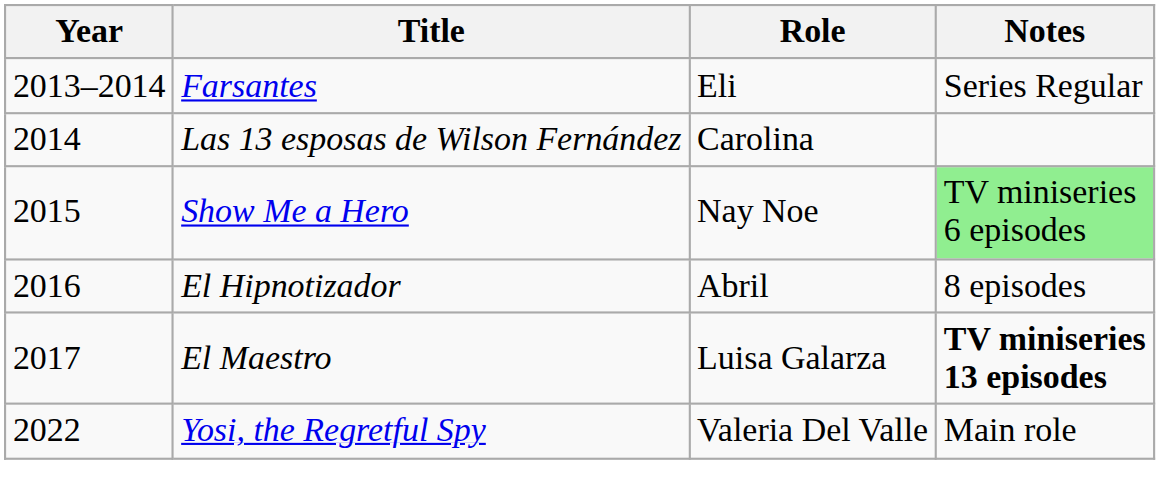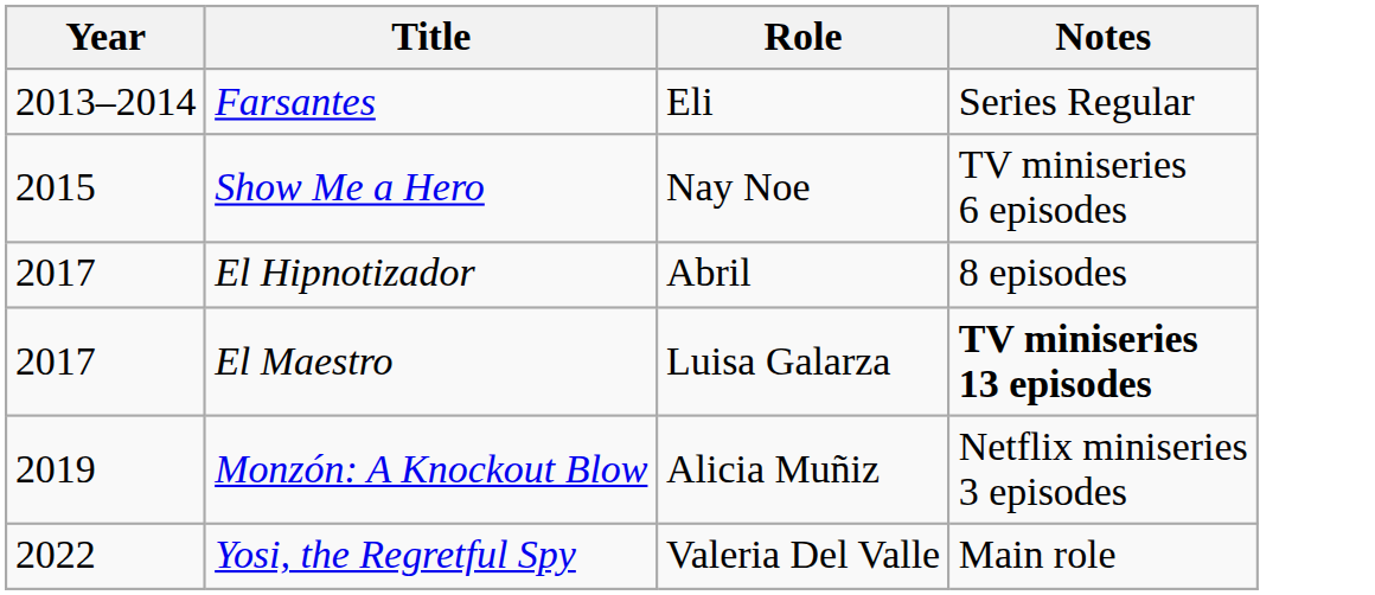- row: 2014 | Las 13 esposas de Wilson Fernández | Carolina
Show Me a Hero | Notes: lightgreen background -> no background
El Hipnotizador | Year: 2016 -> 2017
+ row: 2019 | Monzón: A Knockout Blow | Alicia Muñiz | Netflix miniseries 3 episodes
